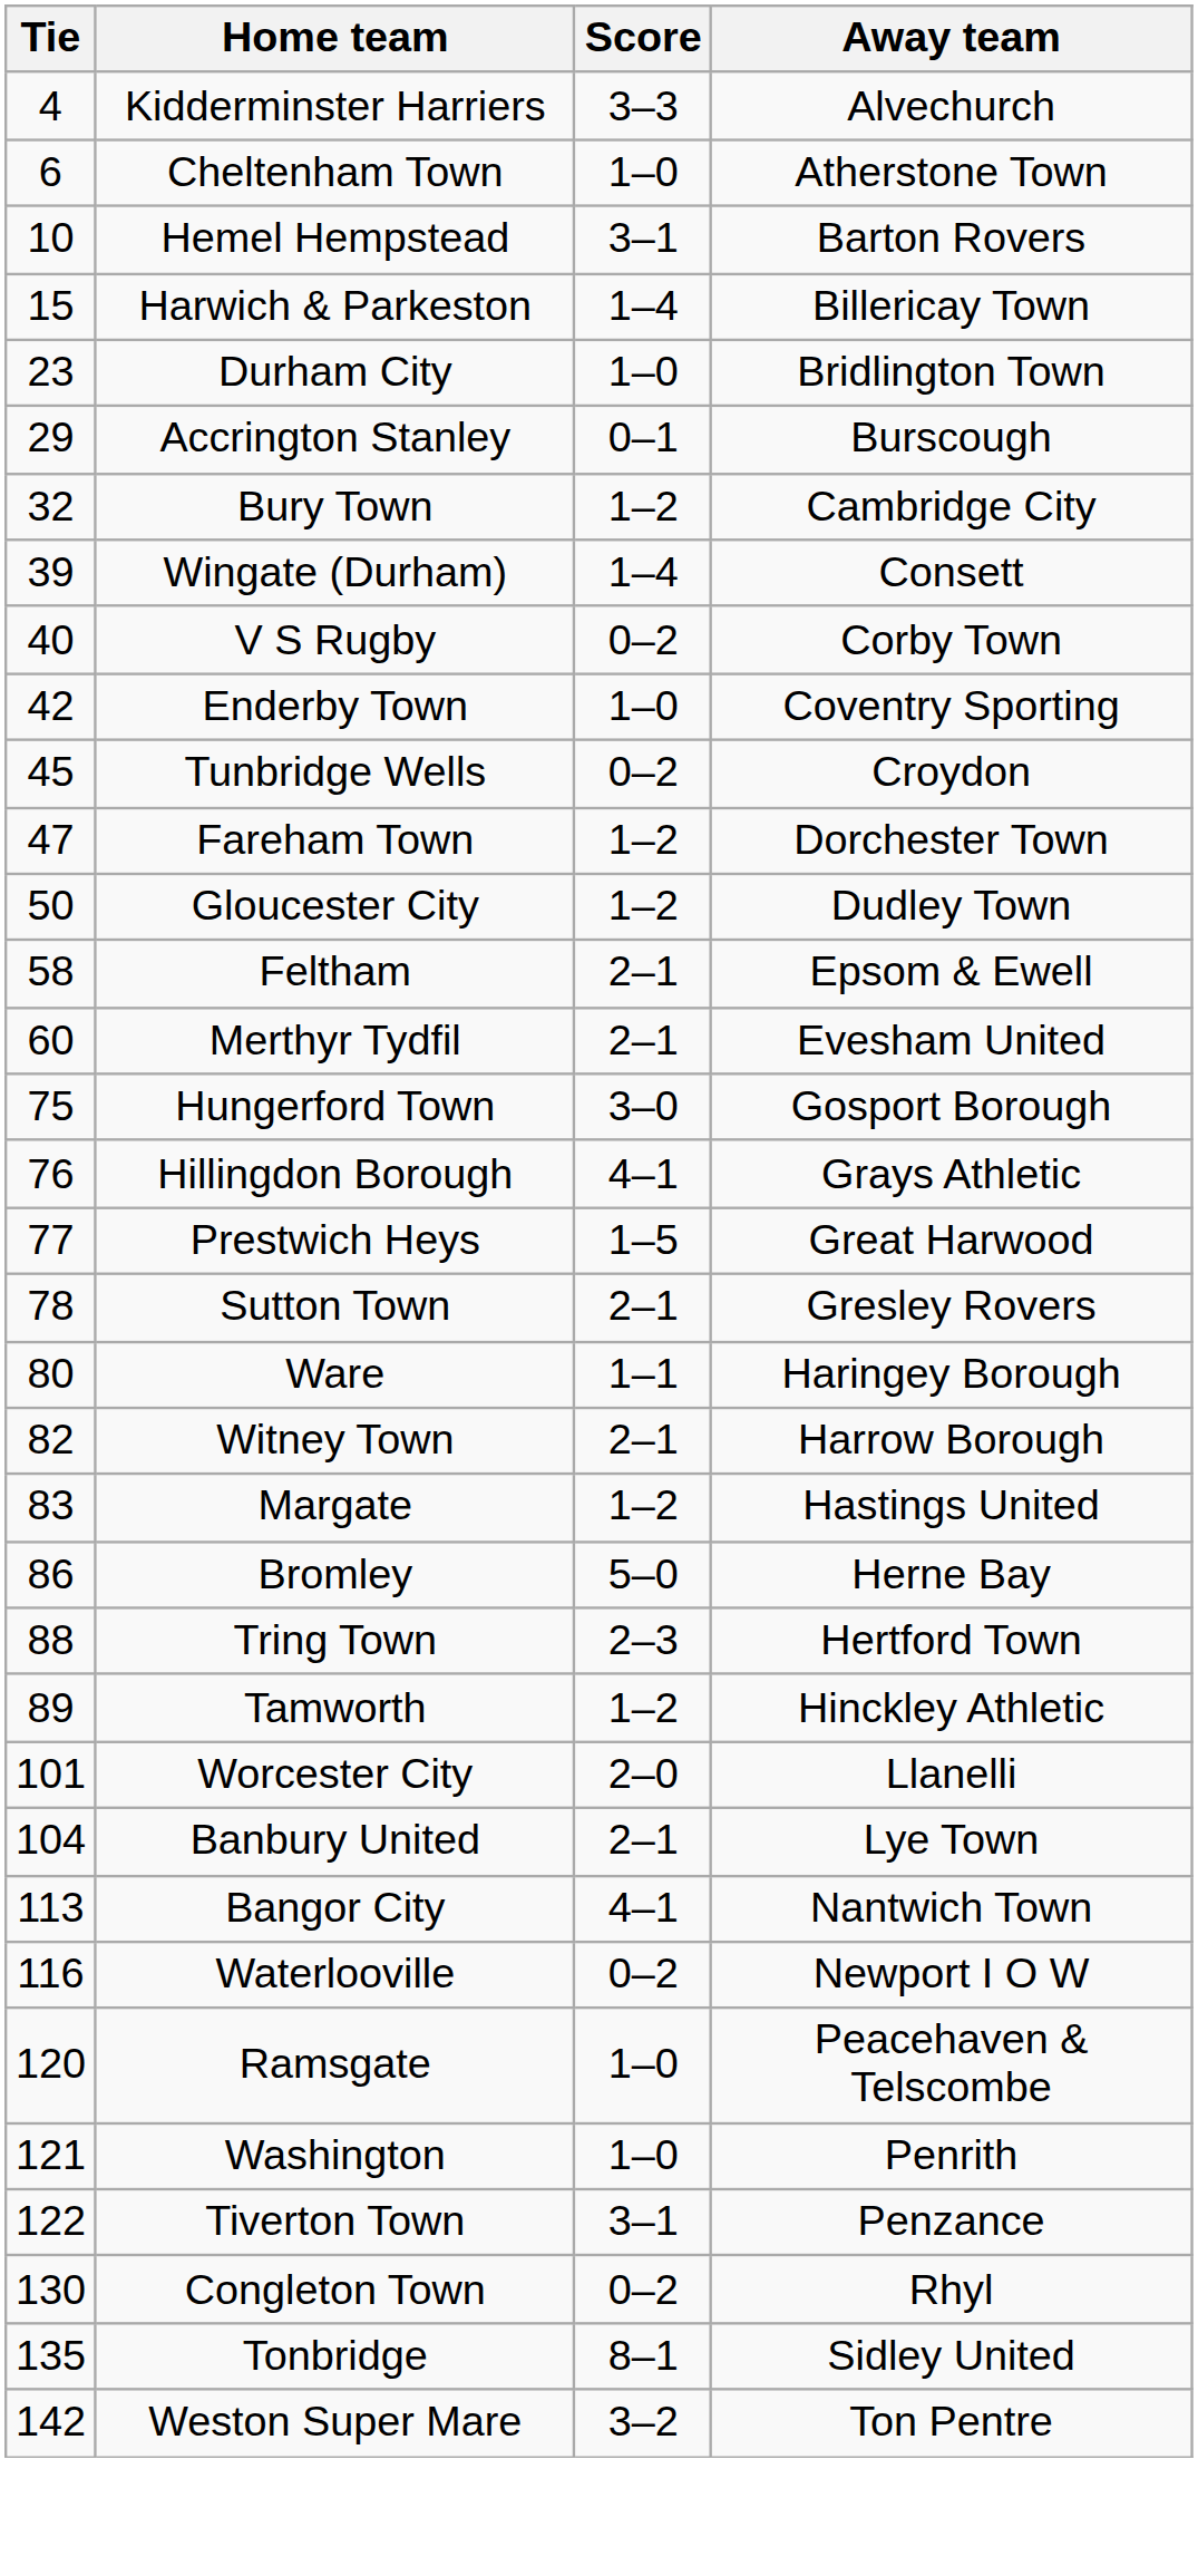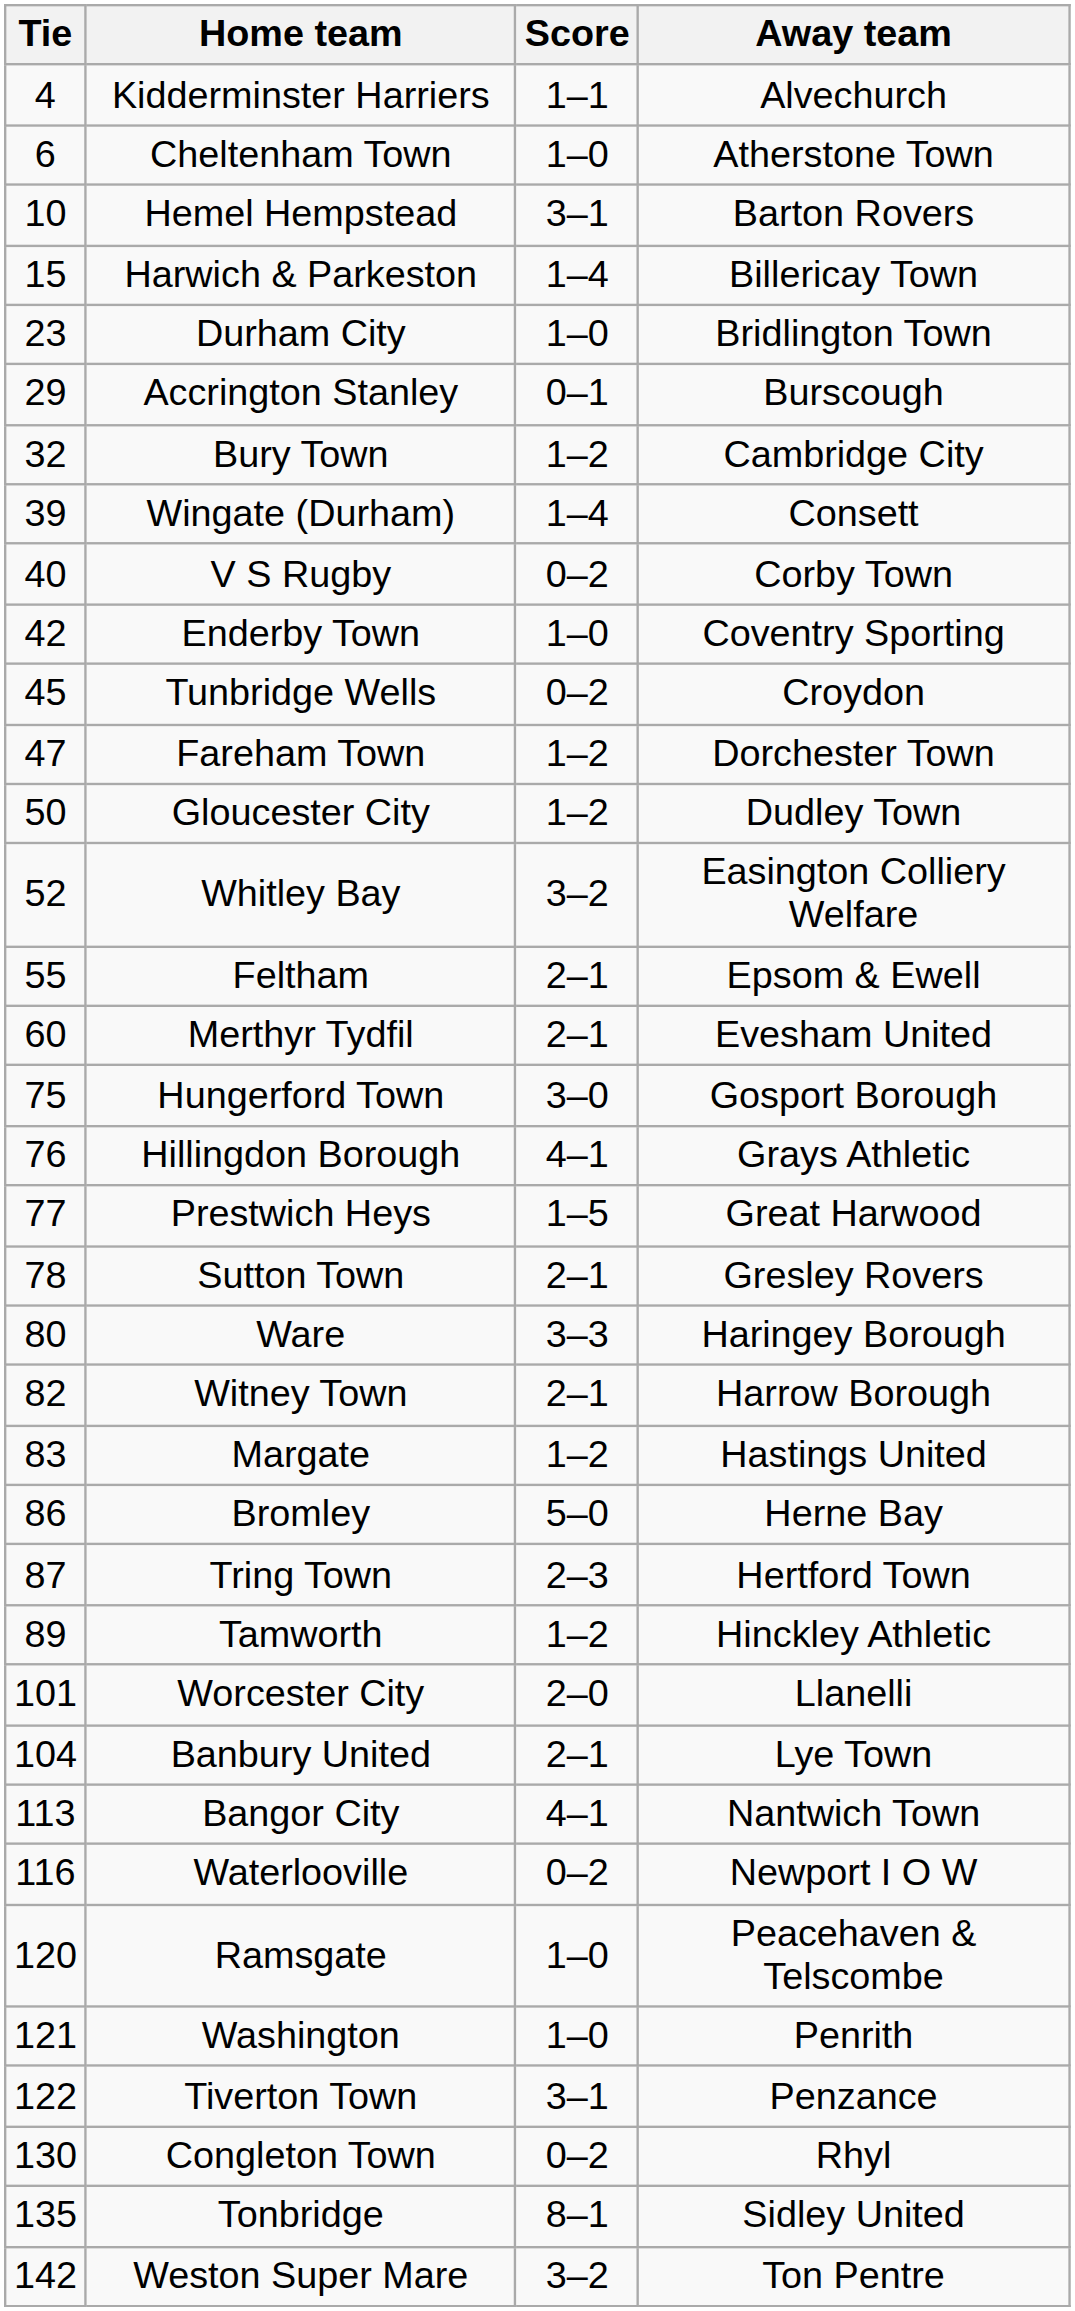Kidderminster Harriers | Score: 3–3 -> 1–1
+ row: 52 | Whitley Bay | 3–2 | Easington Colliery Welfare
Feltham | Tie: 58 -> 55
Ware | Score: 1–1 -> 3–3
Tring Town | Tie: 88 -> 87
